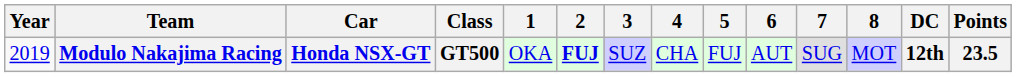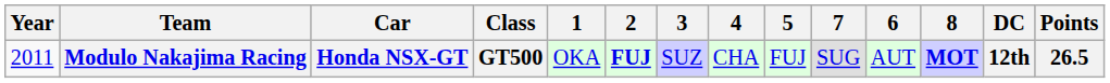columns swapped: 6 <-> 7
Modulo Nakajima Racing | Year: 2019 -> 2011
Modulo Nakajima Racing | 8: normal -> bold
Modulo Nakajima Racing | Points: 23.5 -> 26.5
